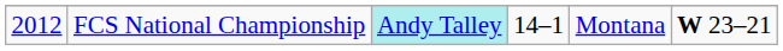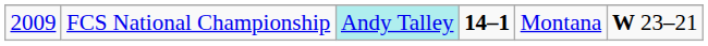FCS National Championship | column 1: 2012 -> 2009
FCS National Championship | column 4: normal -> bold
